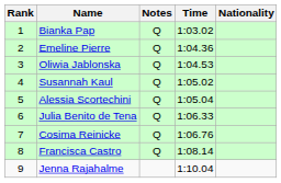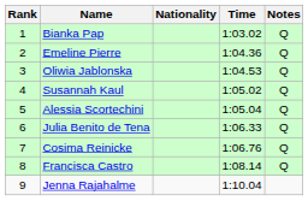columns swapped: Nationality <-> Notes
